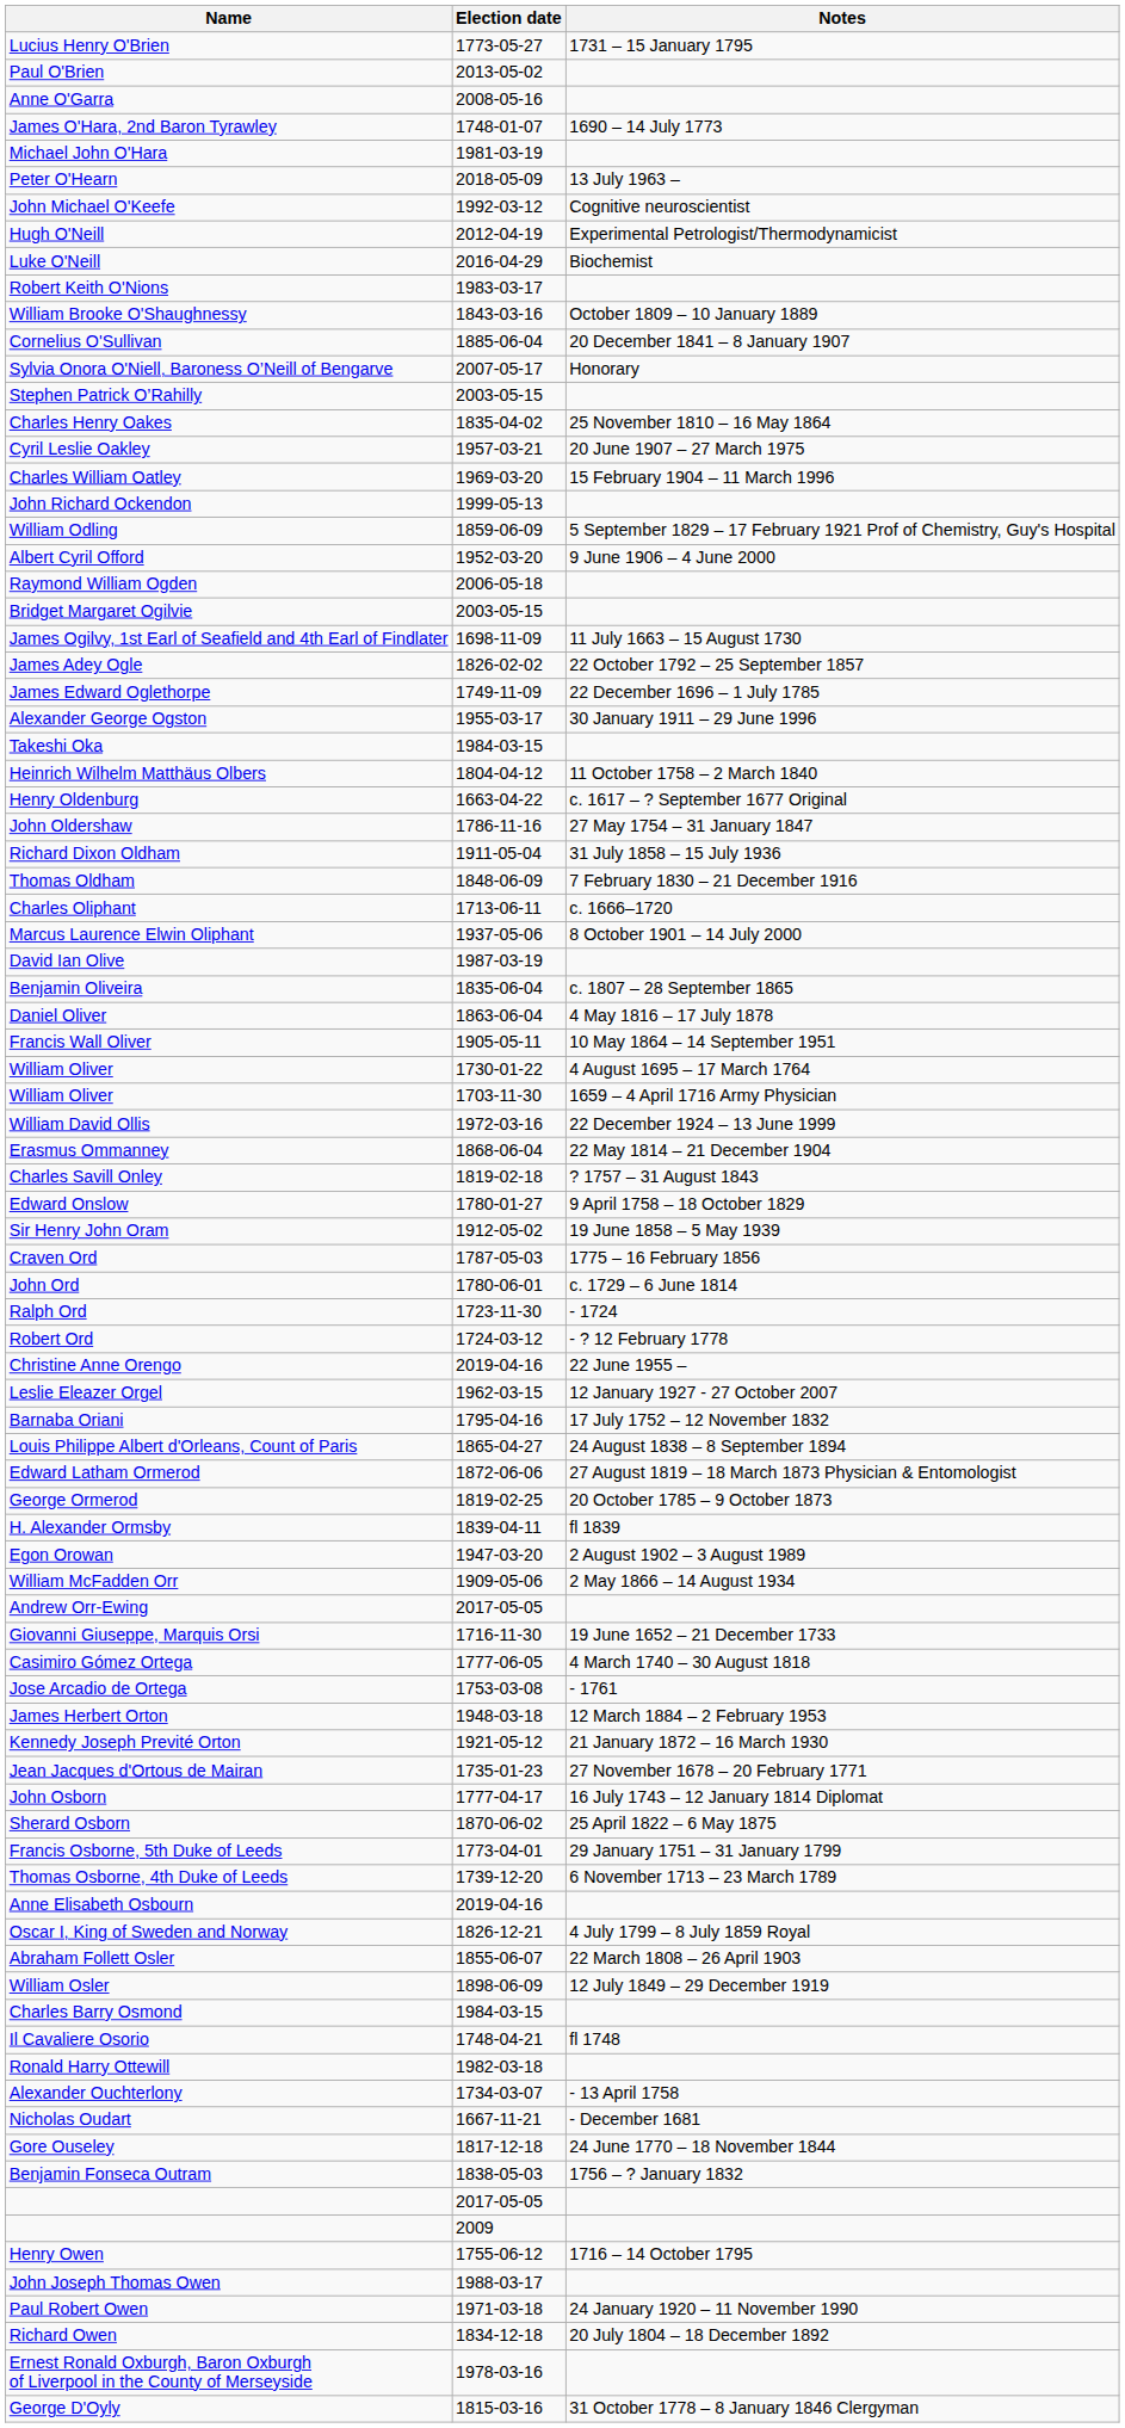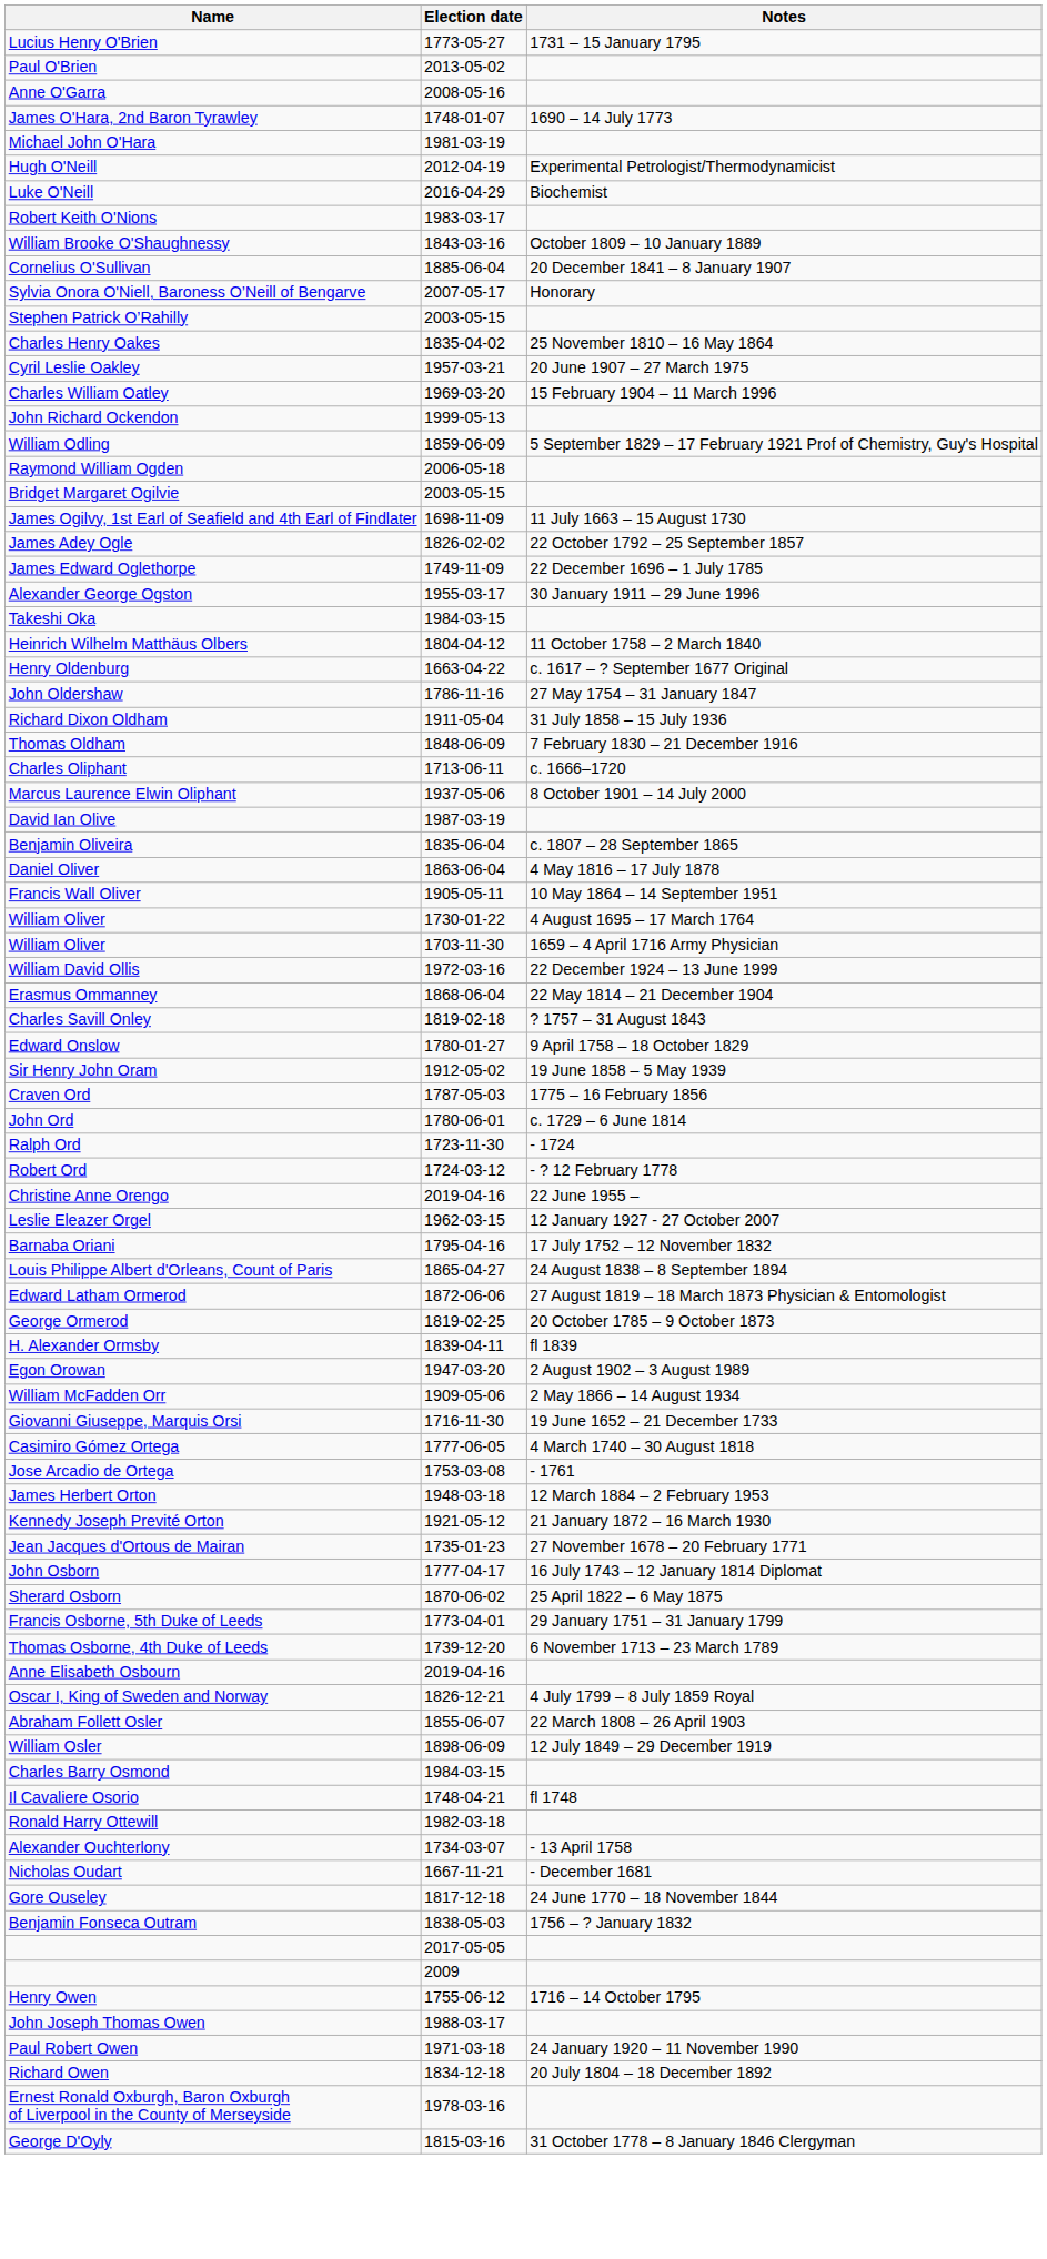- row: Peter O'Hearn | 2018-05-09 | 13 July 1963 –
- row: John Michael O'Keefe | 1992-03-12 | Cognitive neuroscientist
- row: Albert Cyril Offord | 1952-03-20 | 9 June 1906 – 4 June 2000
- row: Andrew Orr-Ewing | 2017-05-05
